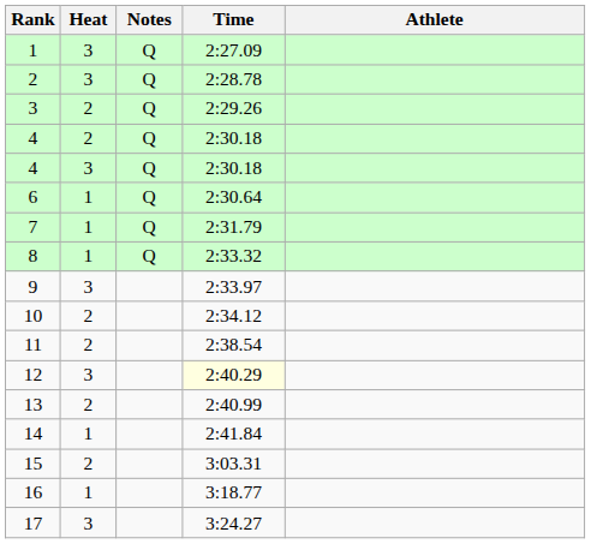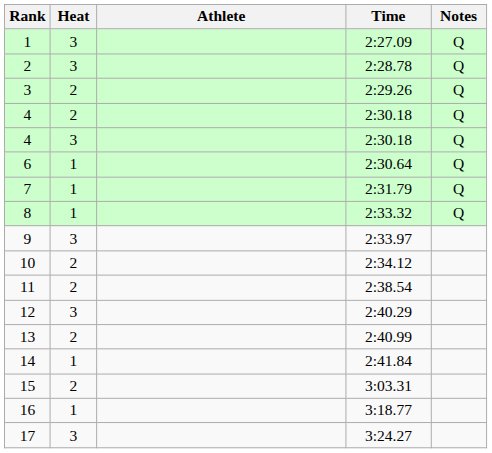columns swapped: Athlete <-> Notes
12 | Time: lightyellow background -> no background
